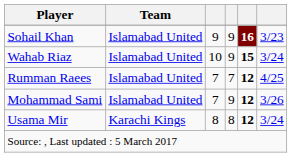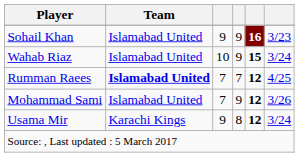Rumman Raees | Team: normal -> bold
Usama Mir | column 3: 8 -> 9
